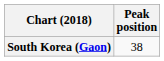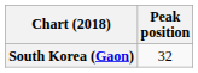South Korea (Gaon) | Peak position: 38 -> 32
